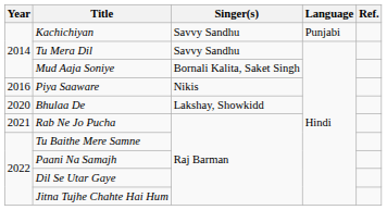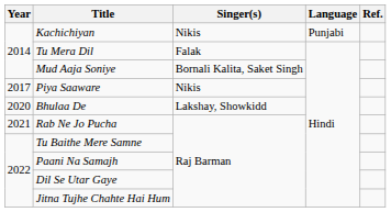Kachichiyan | Singer(s): Savvy Sandhu -> Nikis
Tu Mera Dil | Singer(s): Savvy Sandhu -> Falak
Piya Saaware | Year: 2016 -> 2017
